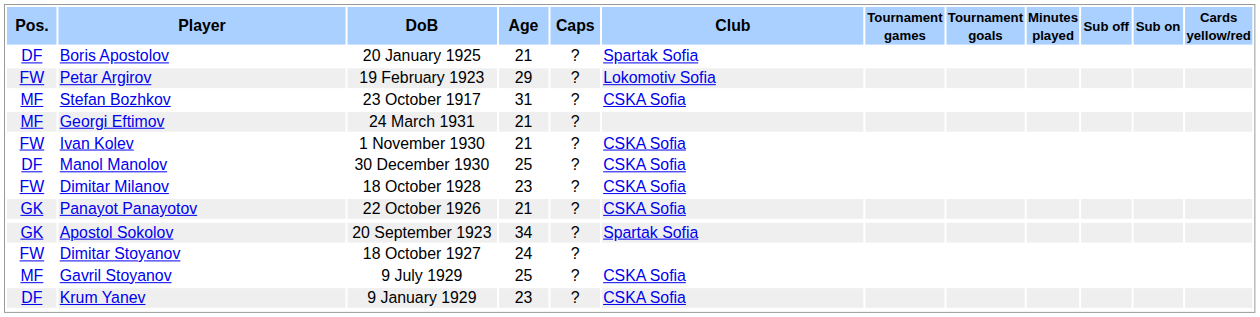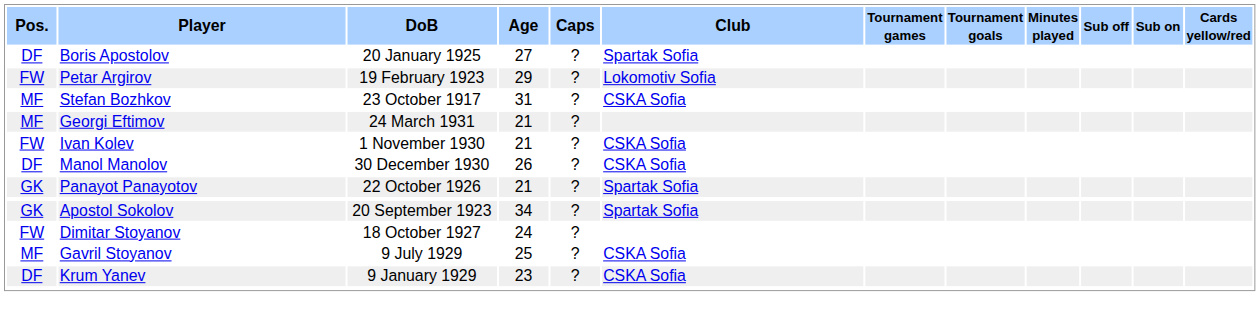Boris Apostolov | Age: 21 -> 27
Manol Manolov | Age: 25 -> 26
- row: FW | Dimitar Milanov | 18 October 1928 | 23 | ? | CSKA Sofia
Panayot Panayotov | Club: CSKA Sofia -> Spartak Sofia
